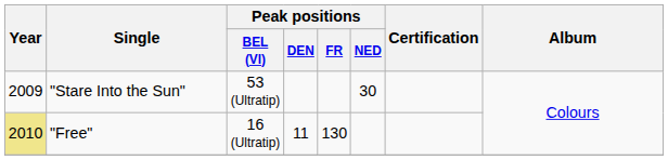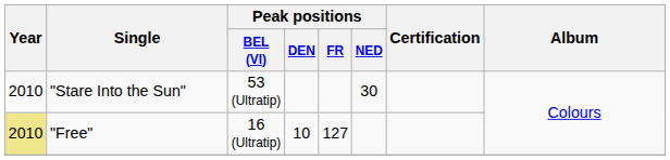"Stare Into the Sun" | Year: 2009 -> 2010
"Free" | Peak positions / DEN: 11 -> 10
"Free" | Peak positions / FR: 130 -> 127
